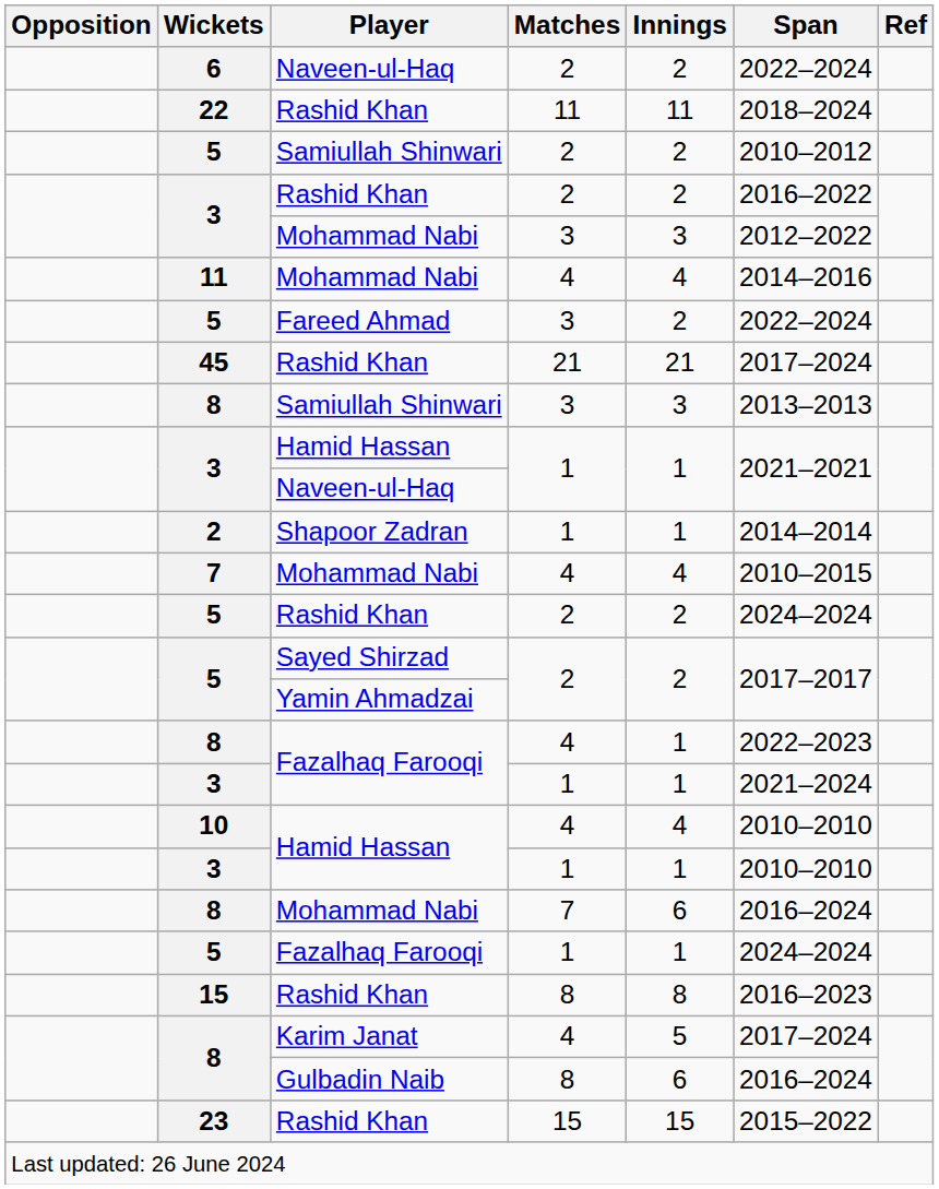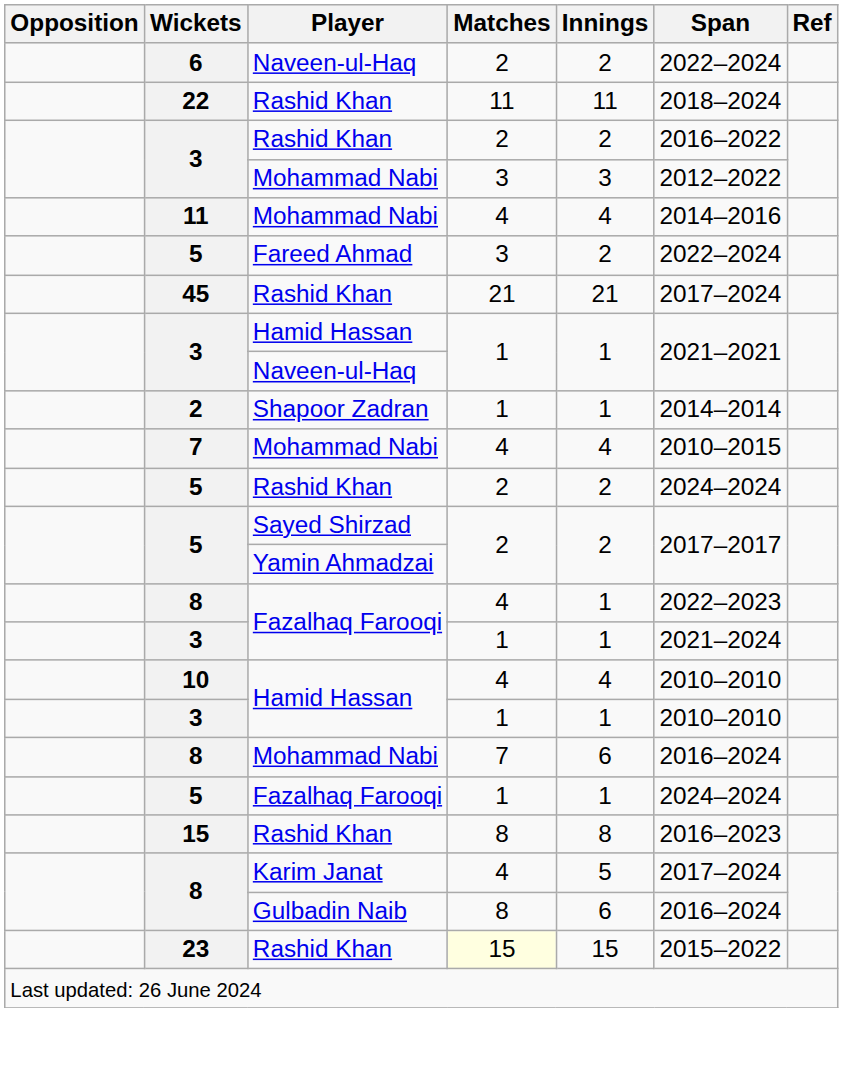- row: 5 | Samiullah Shinwari | 2 | 2 | 2010–2012
- row: 8 | Samiullah Shinwari | 3 | 3 | 2013–2013
23 | Matches: no background -> lightyellow background
